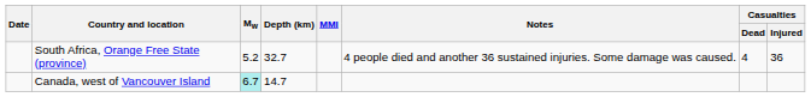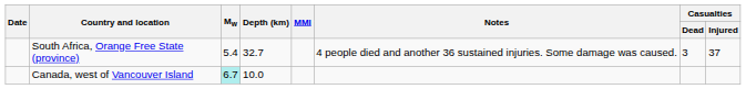South Africa, Orange Free State (province) | Mw: 5.2 -> 5.4
South Africa, Orange Free State (province) | Casualties / Dead: 4 -> 3
South Africa, Orange Free State (province) | Casualties / Injured: 36 -> 37
Canada, west of Vancouver Island | Depth (km): 14.7 -> 10.0
